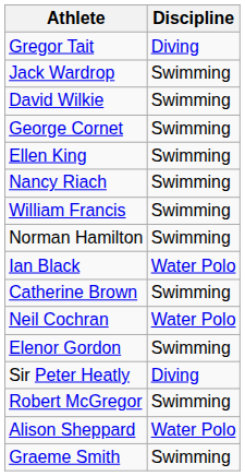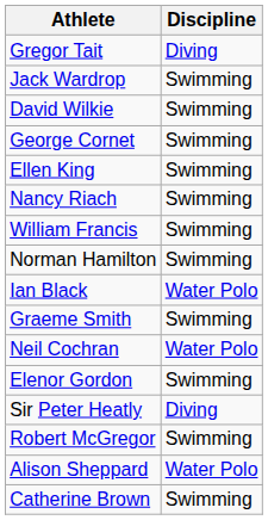rows swapped: Catherine Brown <-> Graeme Smith
